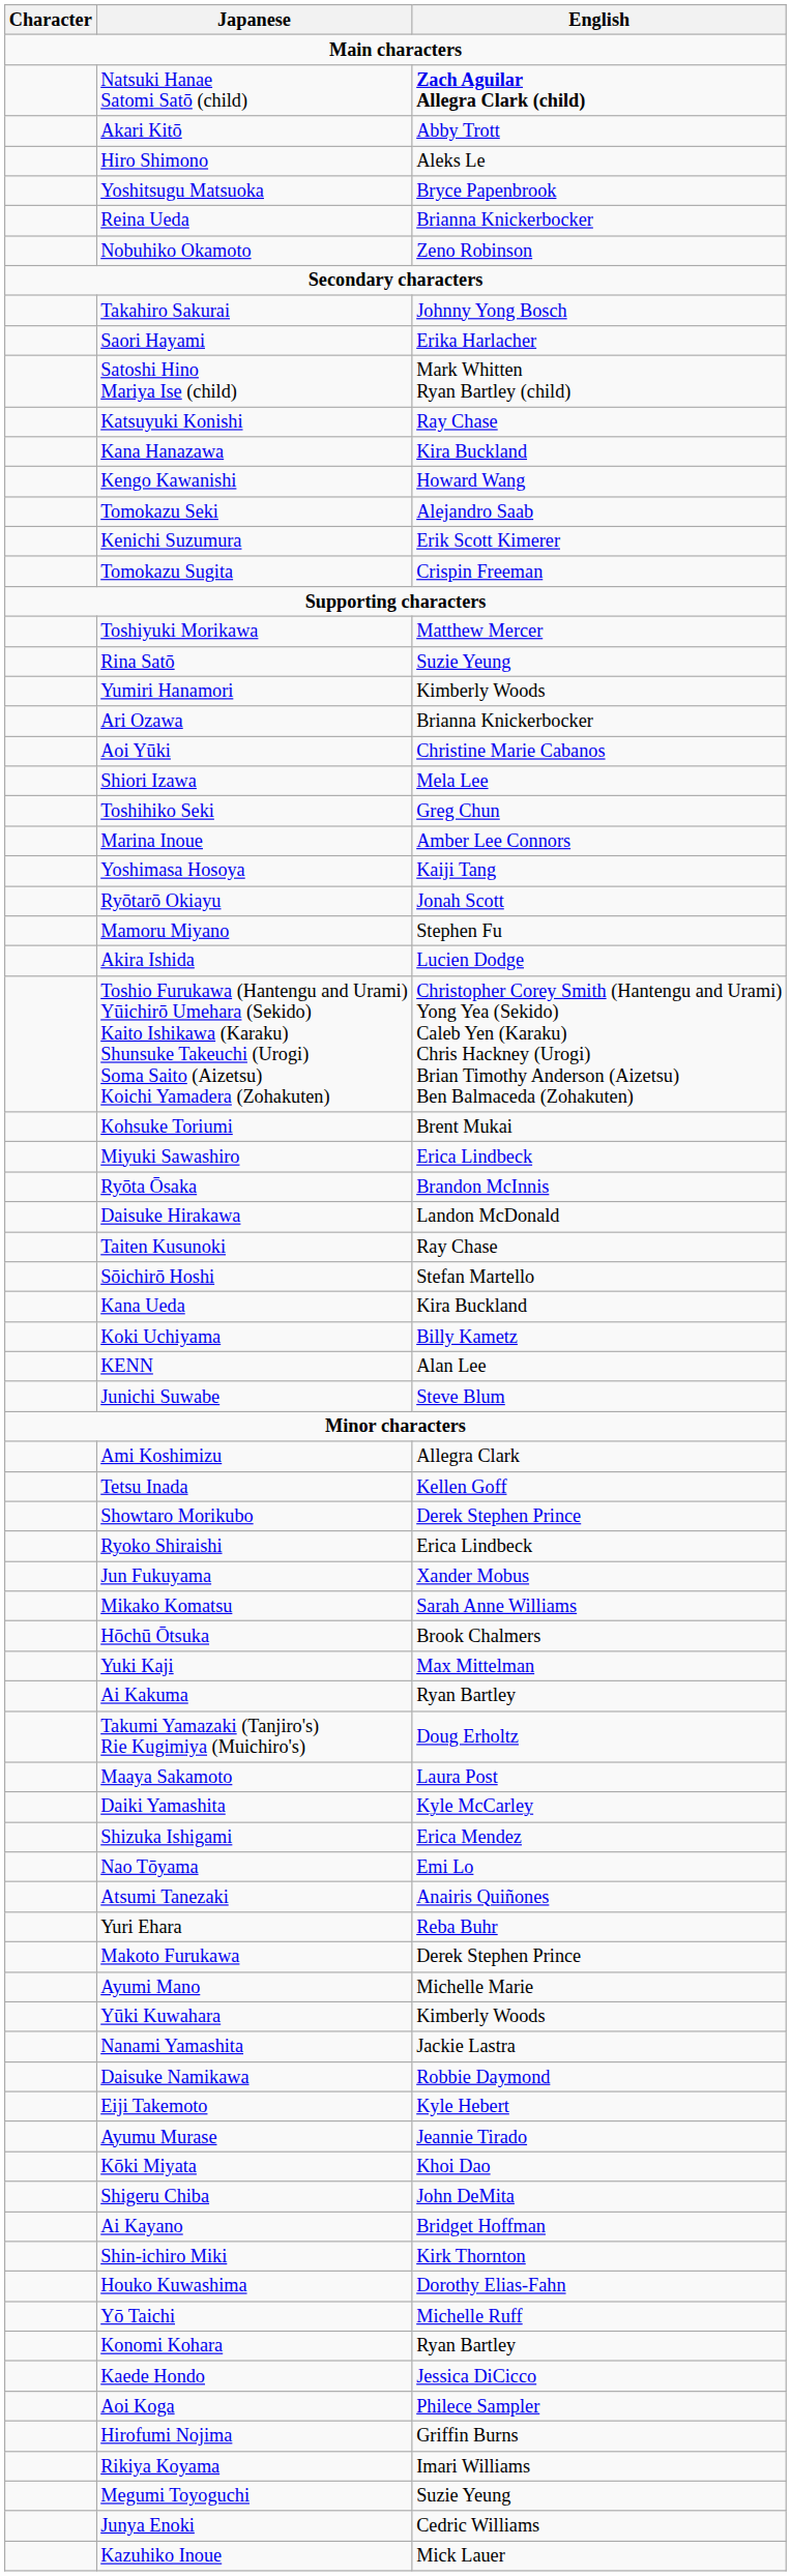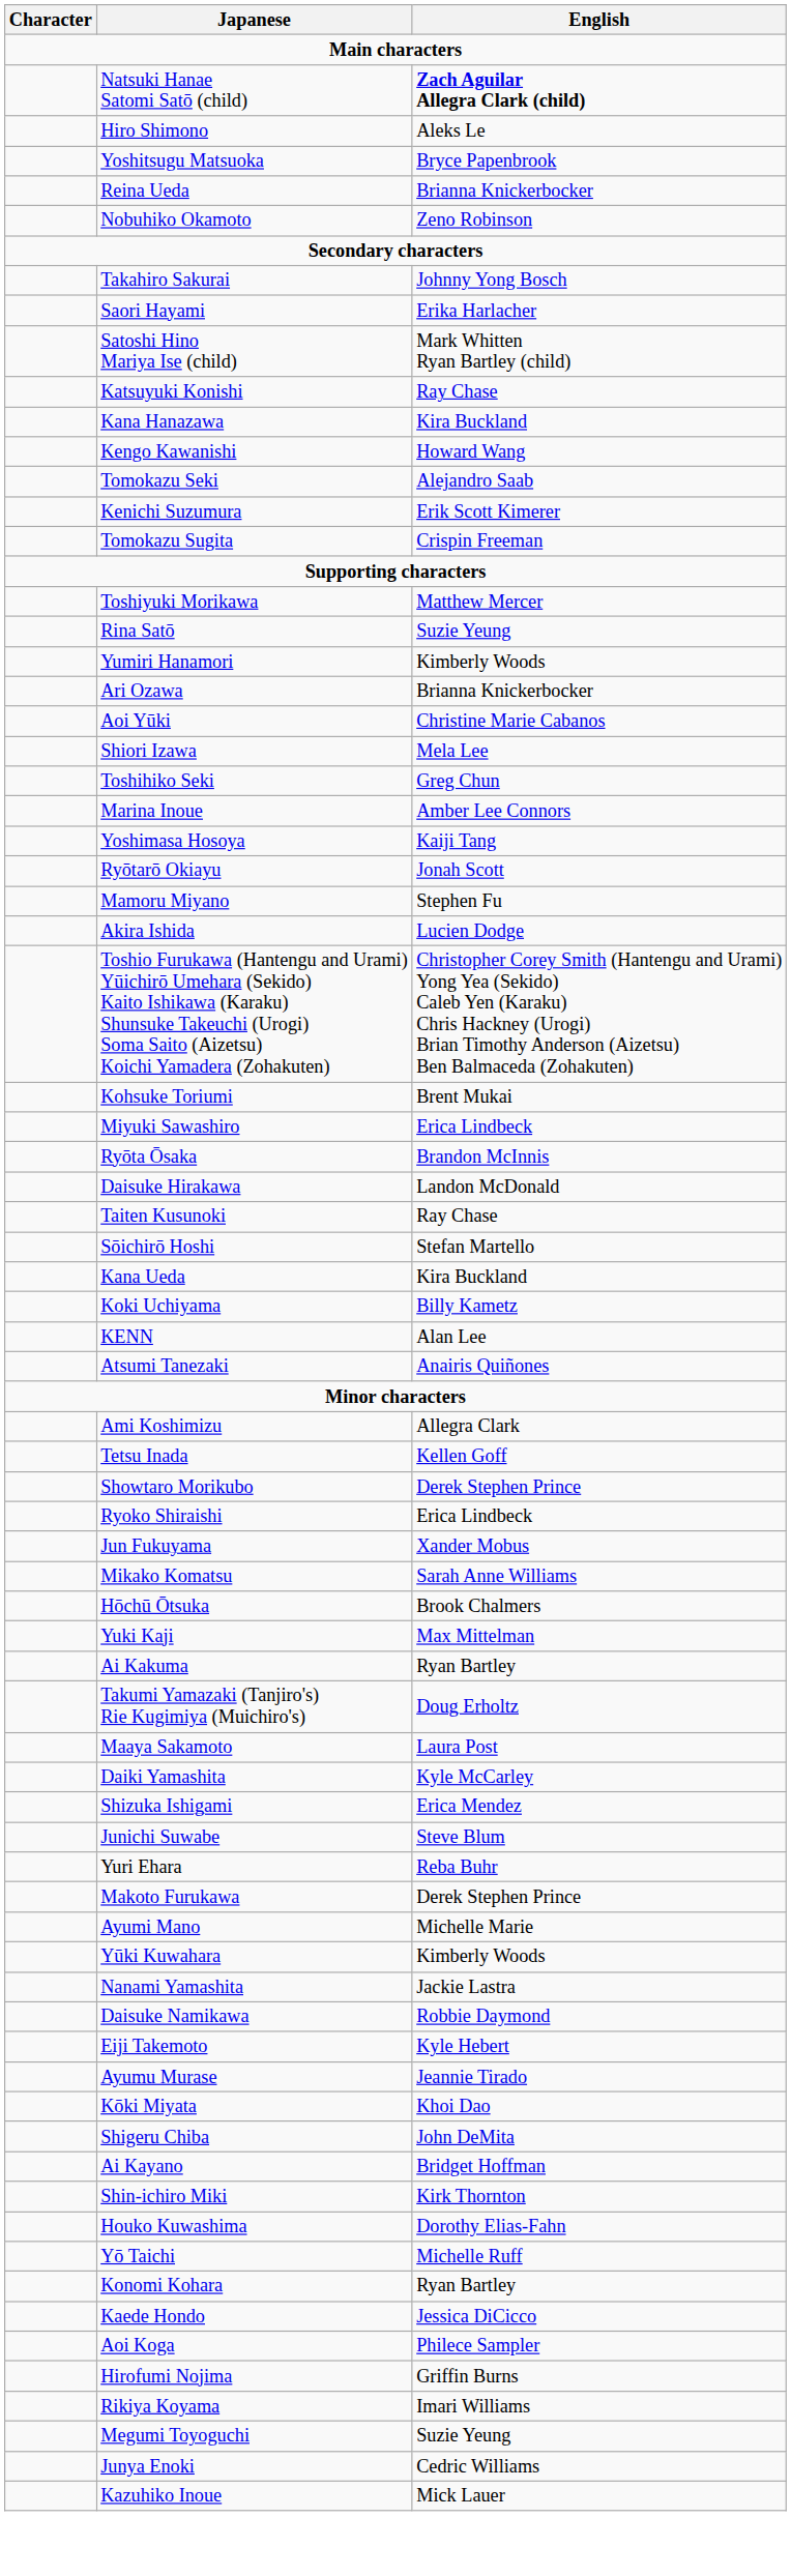- row: Akari Kitō | Abby Trott
rows swapped: Junichi Suwabe <-> Atsumi Tanezaki
- row: Nao Tōyama | Emi Lo
